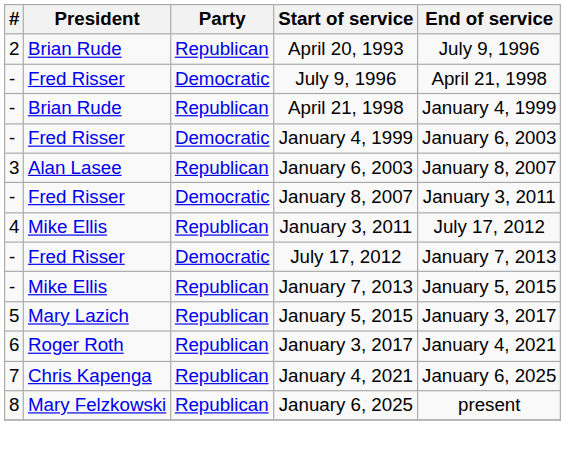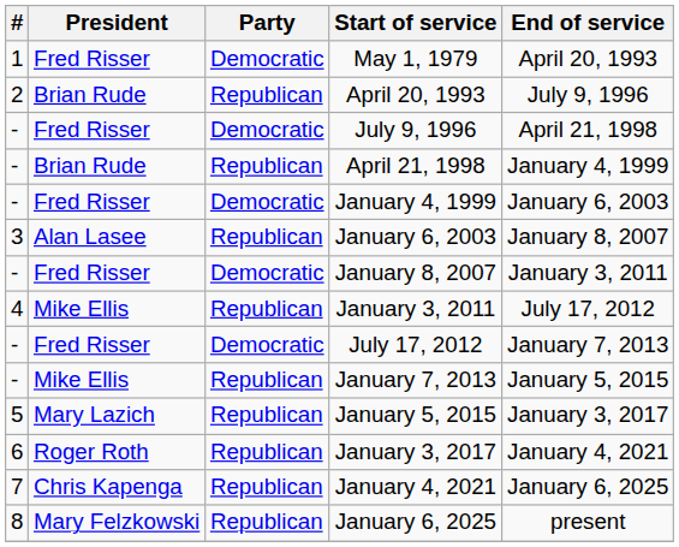+ row: 1 | Fred Risser | Democratic | May 1, 1979 | April 20, 1993
